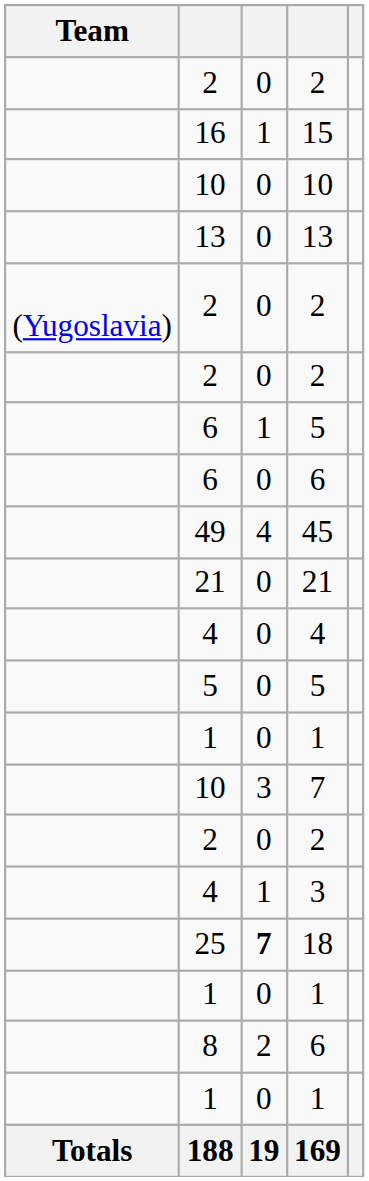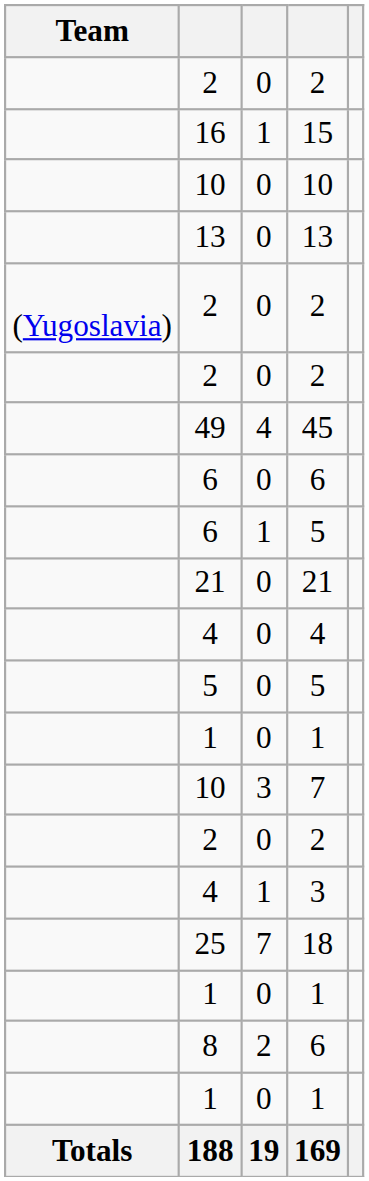rows swapped: 6 / 5 <-> 45
18 | column 3: bold -> normal
